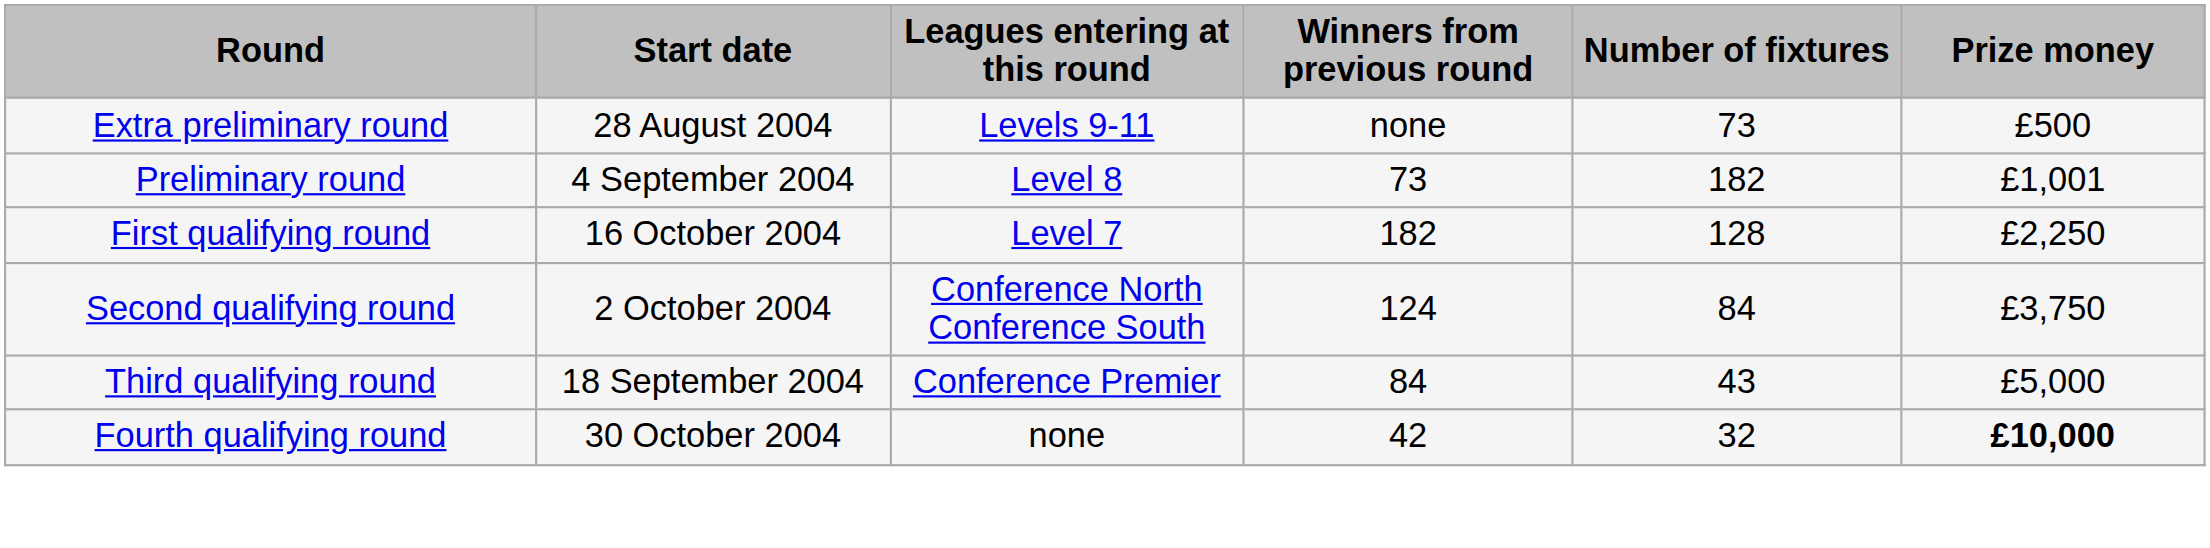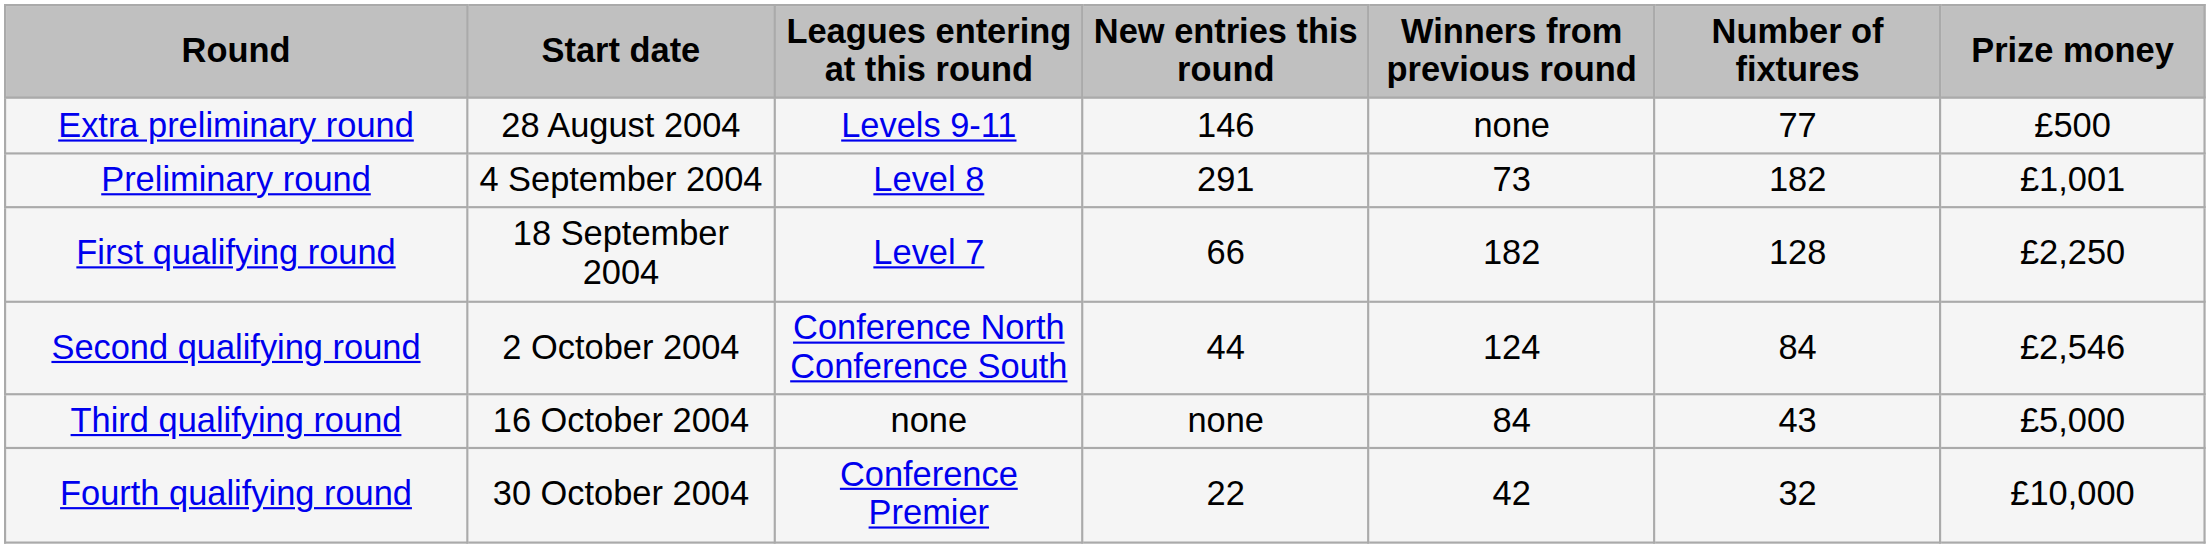+ column: New entries this round | 146 | 291 | 66 | 44 | none | 22
Extra preliminary round | Number of fixtures: 73 -> 77
First qualifying round | Start date: 16 October 2004 -> 18 September 2004
Second qualifying round | Prize money: £3,750 -> £2,546
Third qualifying round | Start date: 18 September 2004 -> 16 October 2004
Third qualifying round | Leagues entering at this round: Conference Premier -> none
Fourth qualifying round | Leagues entering at this round: none -> Conference Premier
Fourth qualifying round | Prize money: bold -> normal
